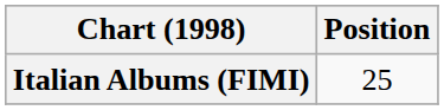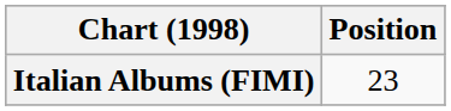Italian Albums (FIMI) | Position: 25 -> 23
